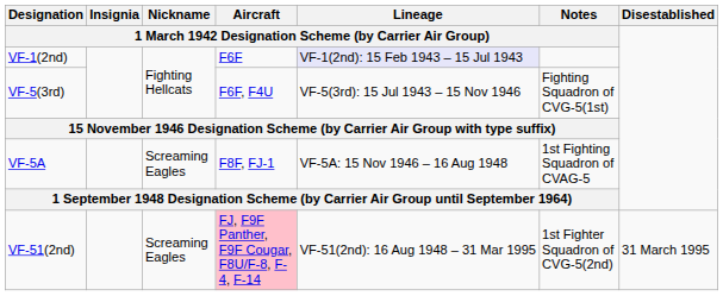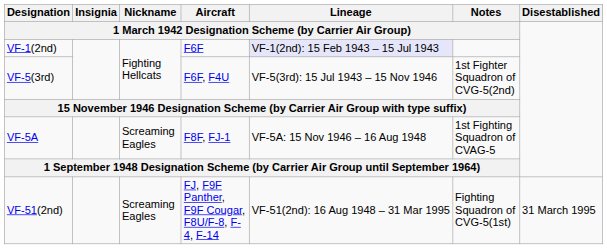VF-5(3rd) | column 6: Fighting Squadron of CVG-5(1st) -> 1st Fighter Squadron of CVG-5(2nd)
VF-51(2nd) | column 4: pink background -> no background
VF-51(2nd) | column 6: 1st Fighter Squadron of CVG-5(2nd) -> Fighting Squadron of CVG-5(1st)
